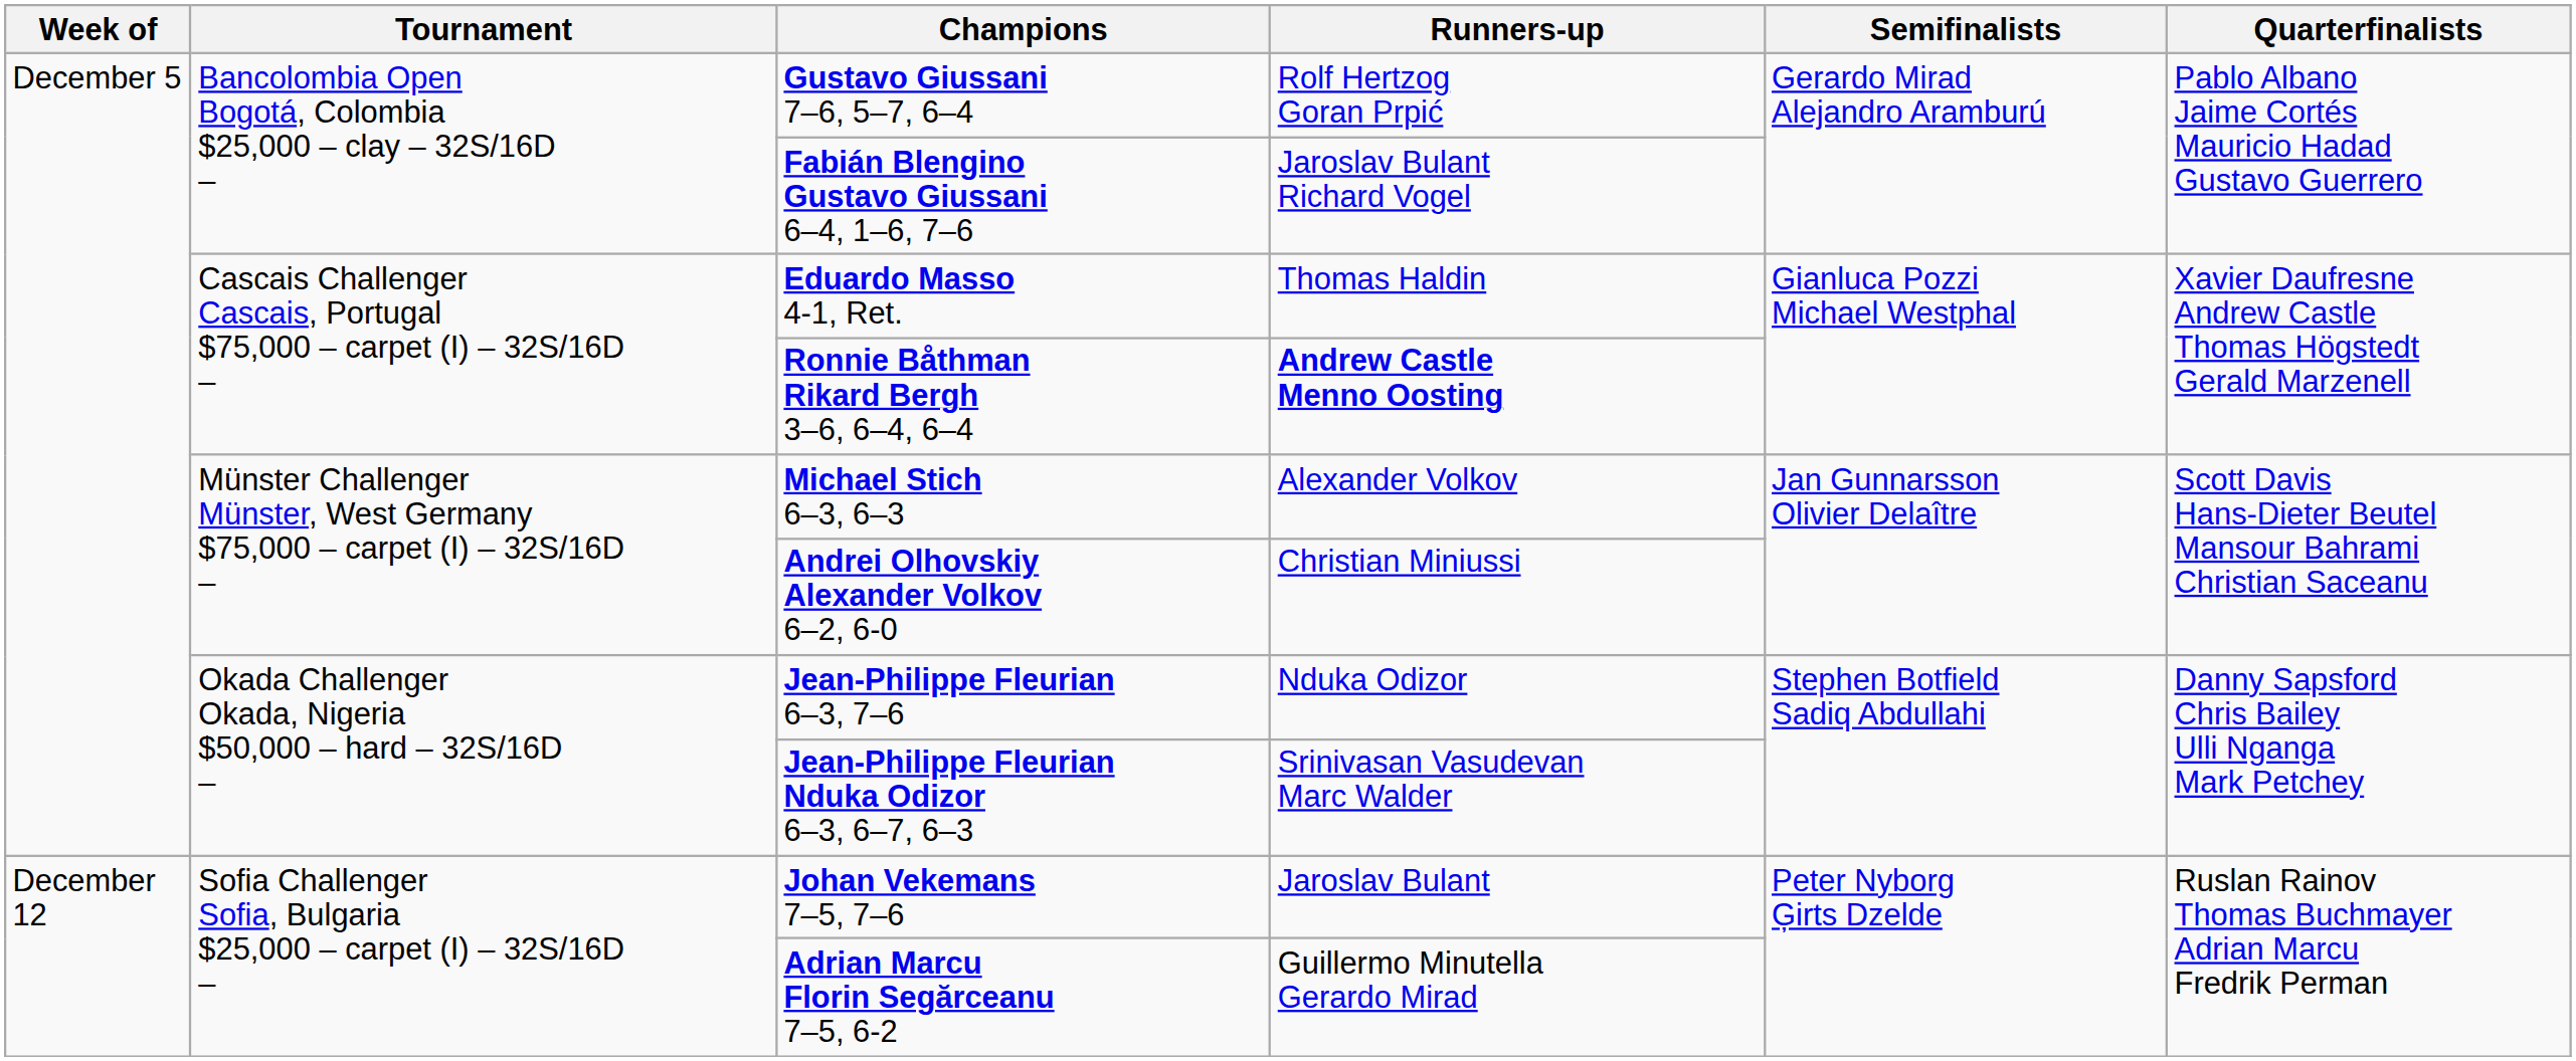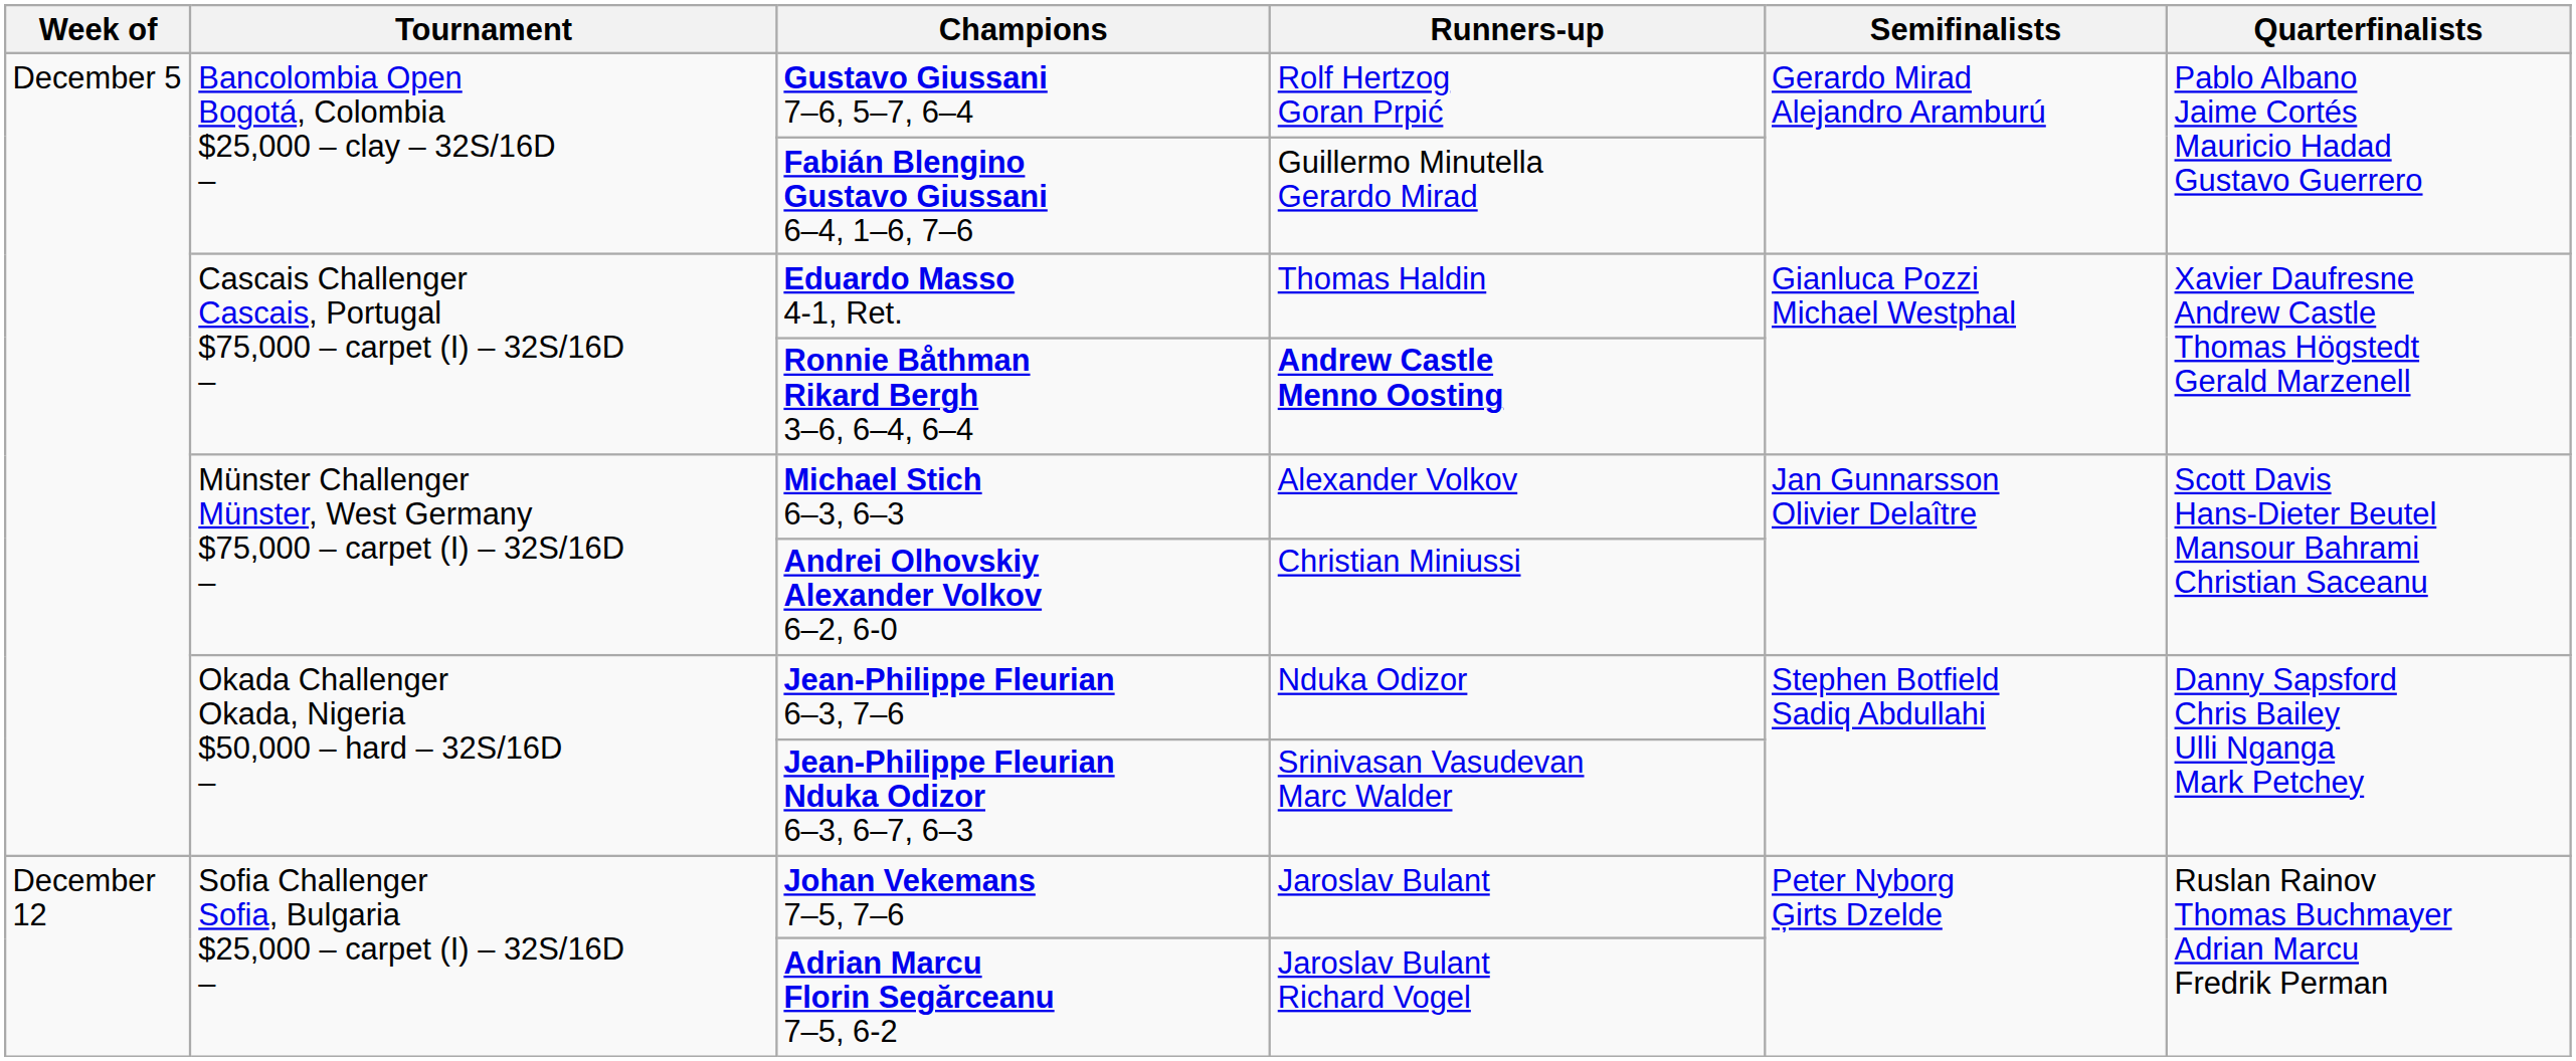Fabián Blengino Gustavo Giussani 6–4, 1–6, 7–6 | Runners-up: Jaroslav Bulant Richard Vogel -> Guillermo Minutella Gerardo Mirad
Adrian Marcu Florin Segărceanu 7–5, 6-2 | Runners-up: Guillermo Minutella Gerardo Mirad -> Jaroslav Bulant Richard Vogel
